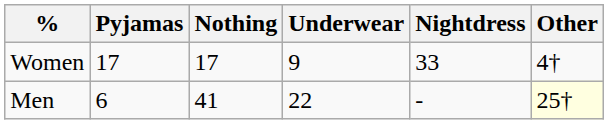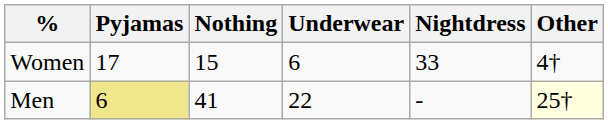Women | Nothing: 17 -> 15
Women | Underwear: 9 -> 6
Men | Pyjamas: no background -> khaki background
